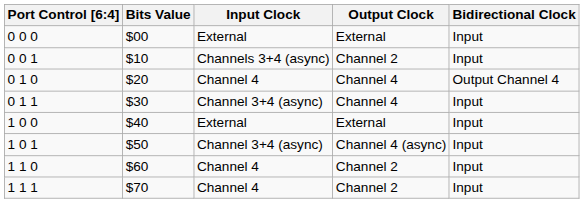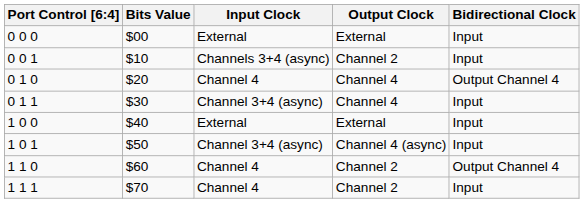1 1 0 | Bidirectional Clock: Input -> Output Channel 4
